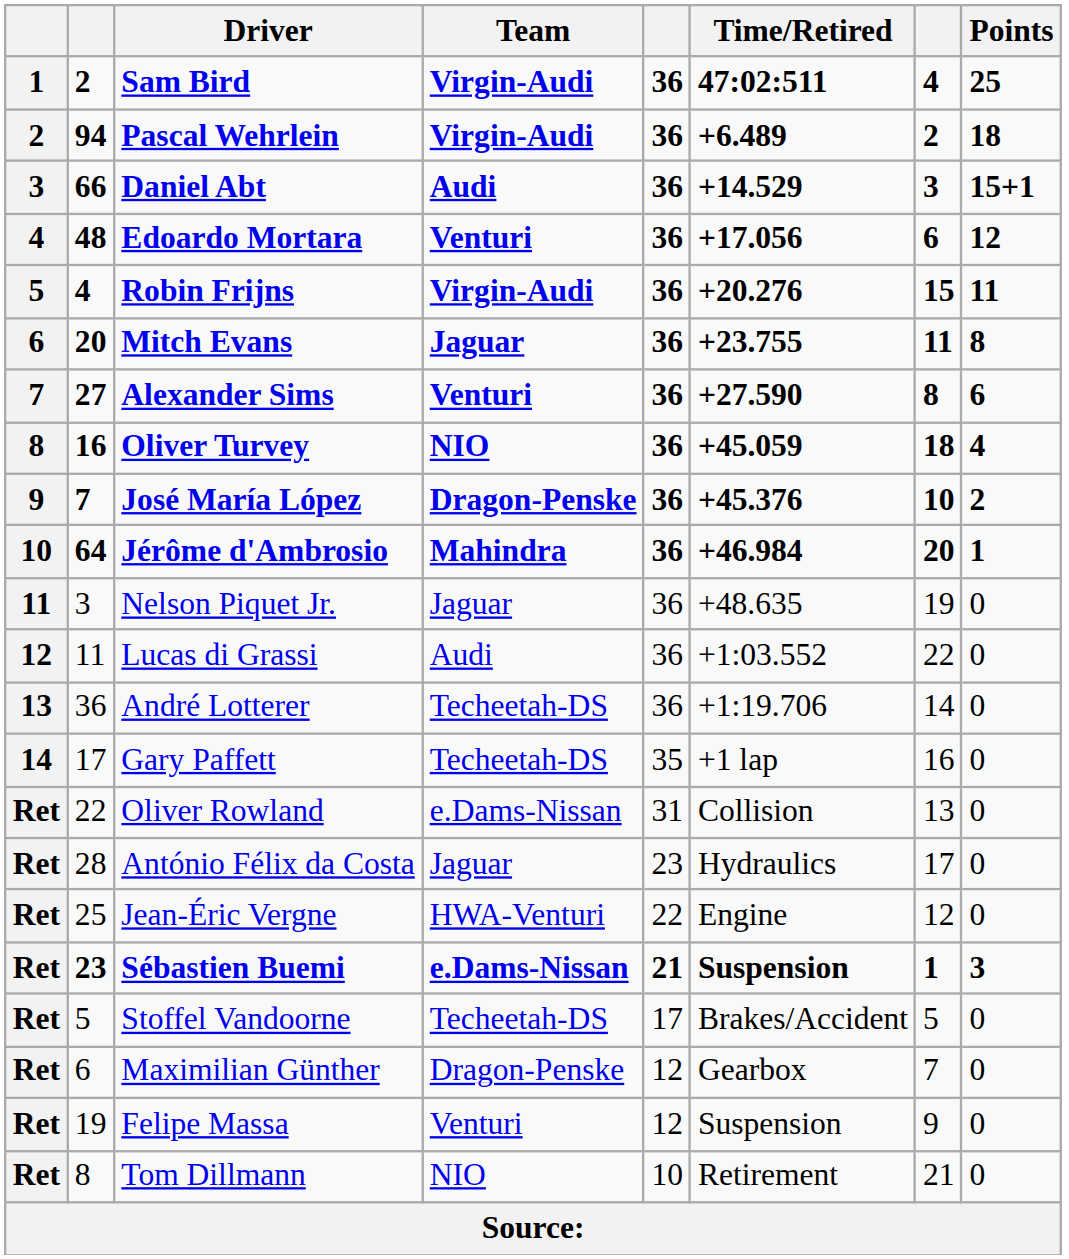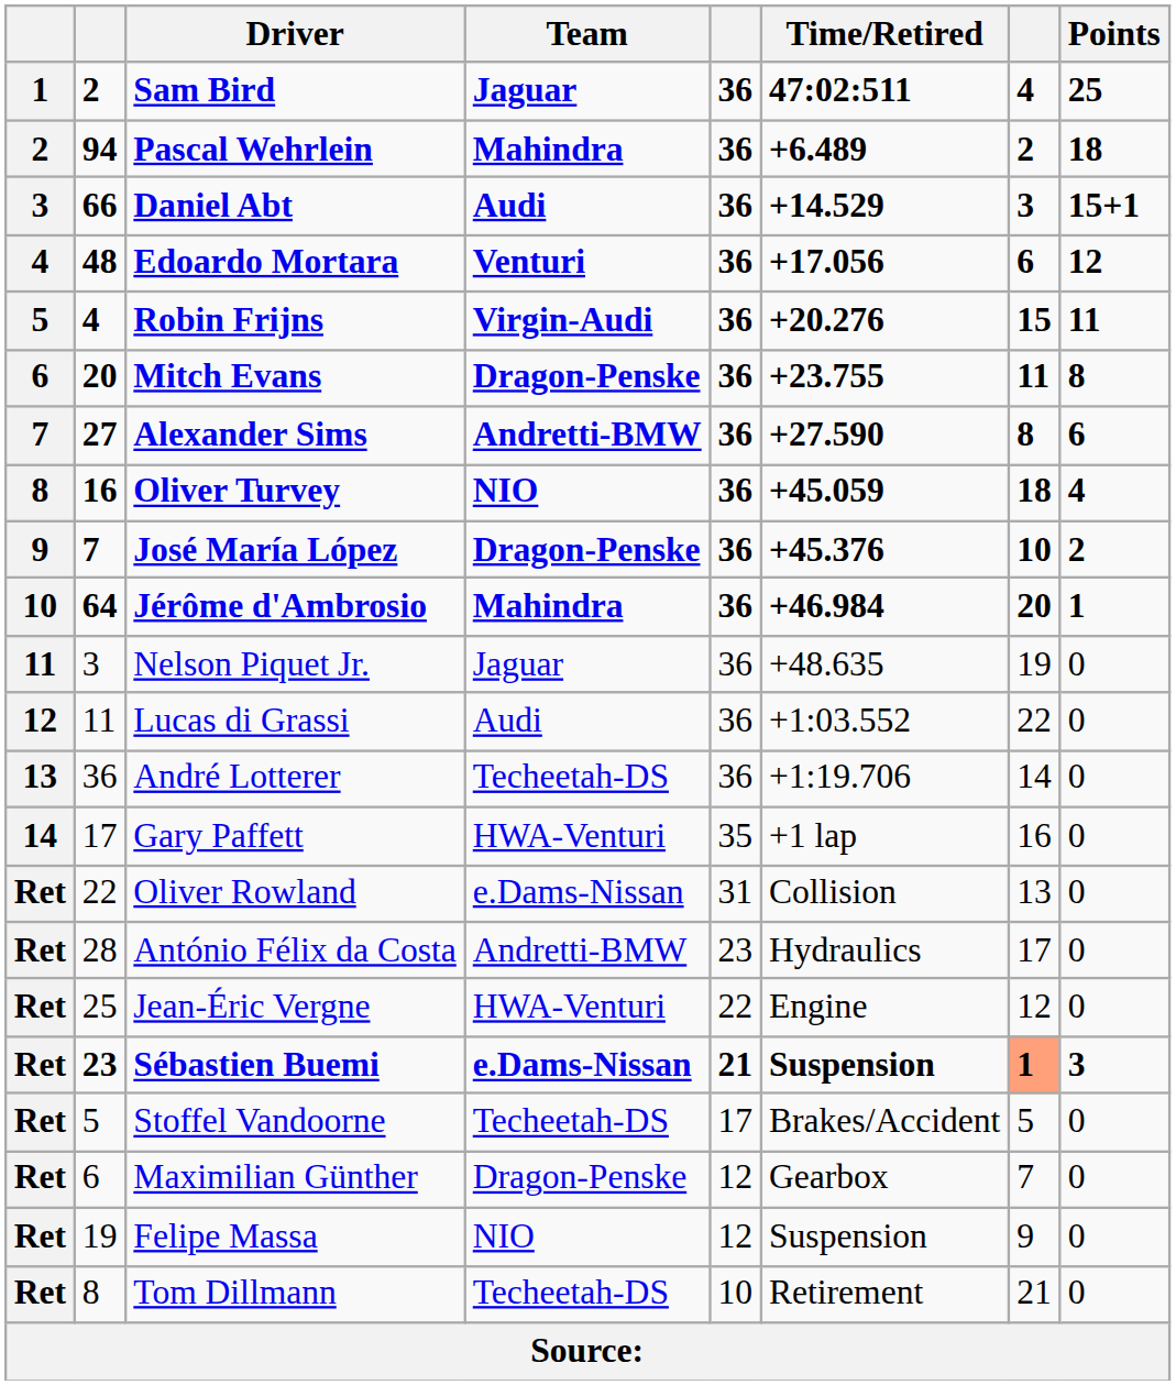Sam Bird | Team: Virgin-Audi -> Jaguar
Pascal Wehrlein | Team: Virgin-Audi -> Mahindra
Mitch Evans | Team: Jaguar -> Dragon-Penske
Alexander Sims | Team: Venturi -> Andretti-BMW
Gary Paffett | Team: Techeetah-DS -> HWA-Venturi
António Félix da Costa | Team: Jaguar -> Andretti-BMW
Sébastien Buemi | column 7: no background -> lightsalmon background
Felipe Massa | Team: Venturi -> NIO
Tom Dillmann | Team: NIO -> Techeetah-DS
